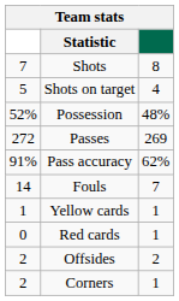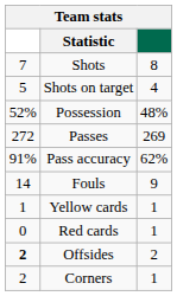Fouls | column 3: 7 -> 9
Offsides | column 1: normal -> bold
